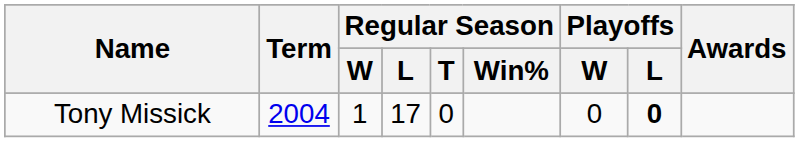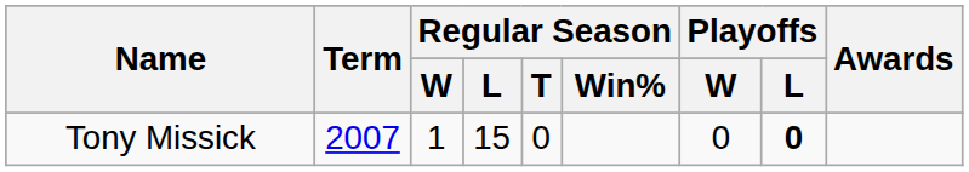Tony Missick | Term: 2004 -> 2007
Tony Missick | Regular Season / L: 17 -> 15
